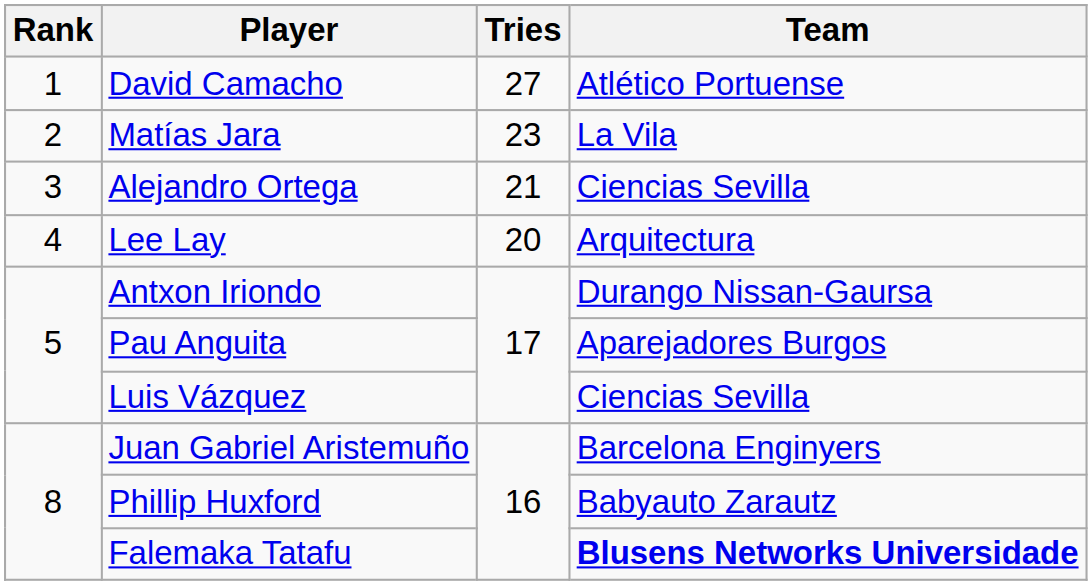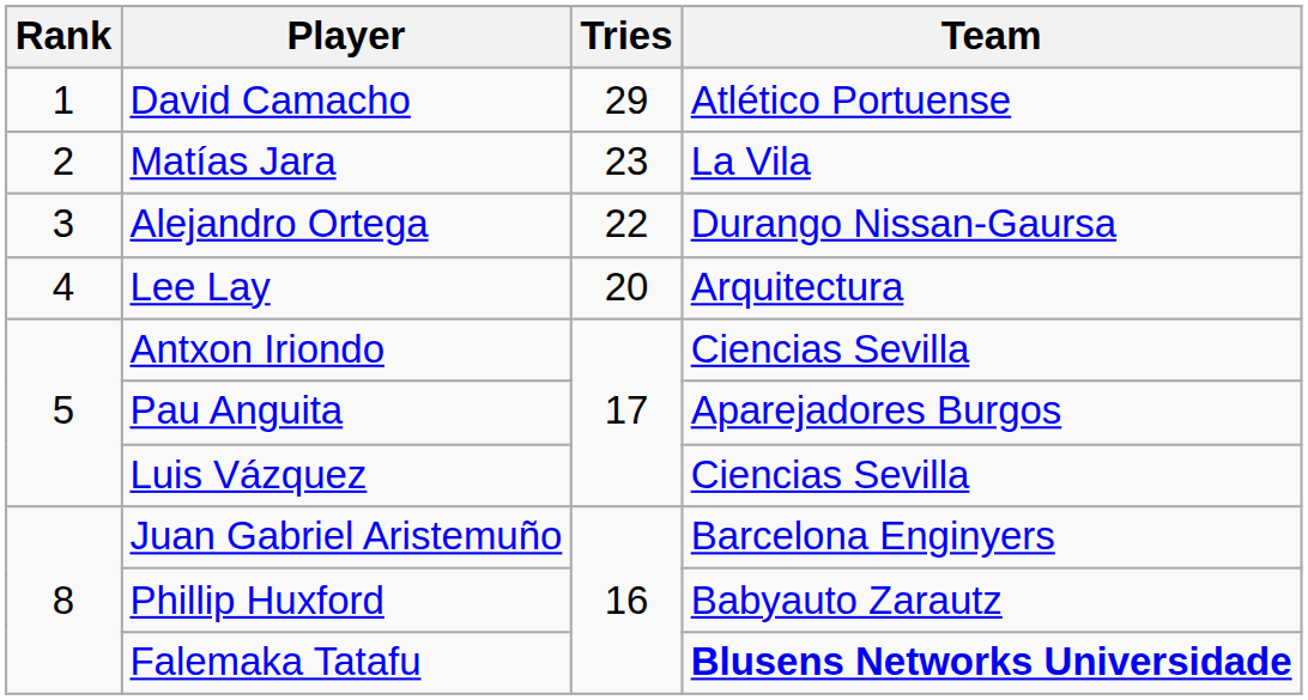David Camacho | Tries: 27 -> 29
Alejandro Ortega | Tries: 21 -> 22
Alejandro Ortega | Team: Ciencias Sevilla -> Durango Nissan-Gaursa
Antxon Iriondo | Team: Durango Nissan-Gaursa -> Ciencias Sevilla
